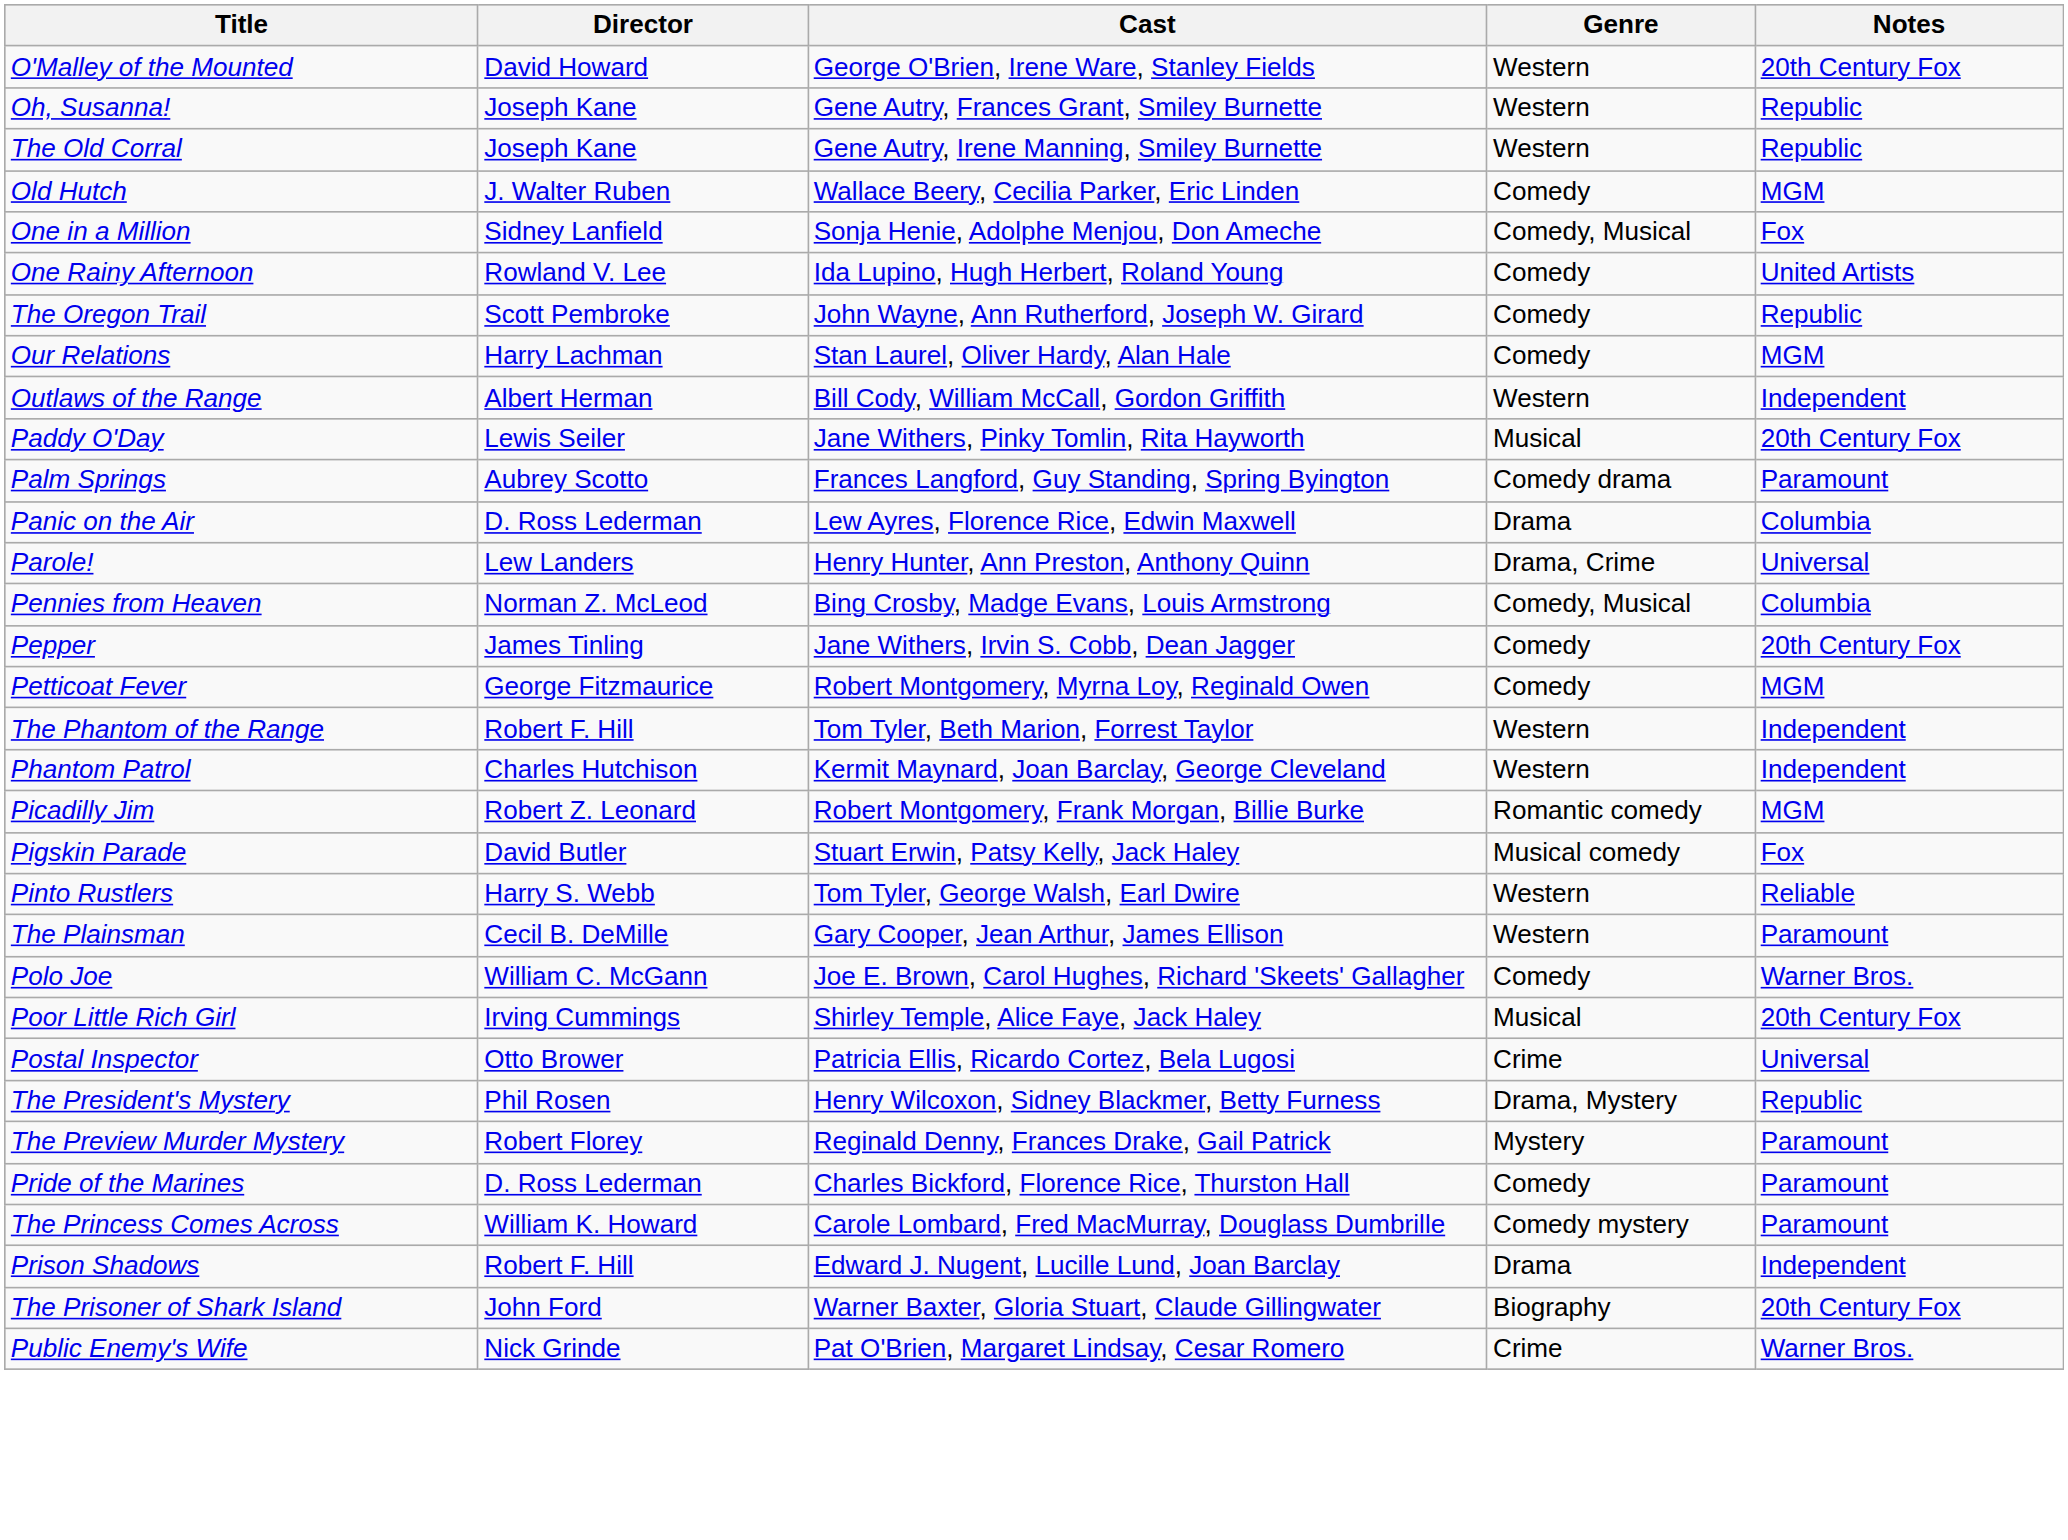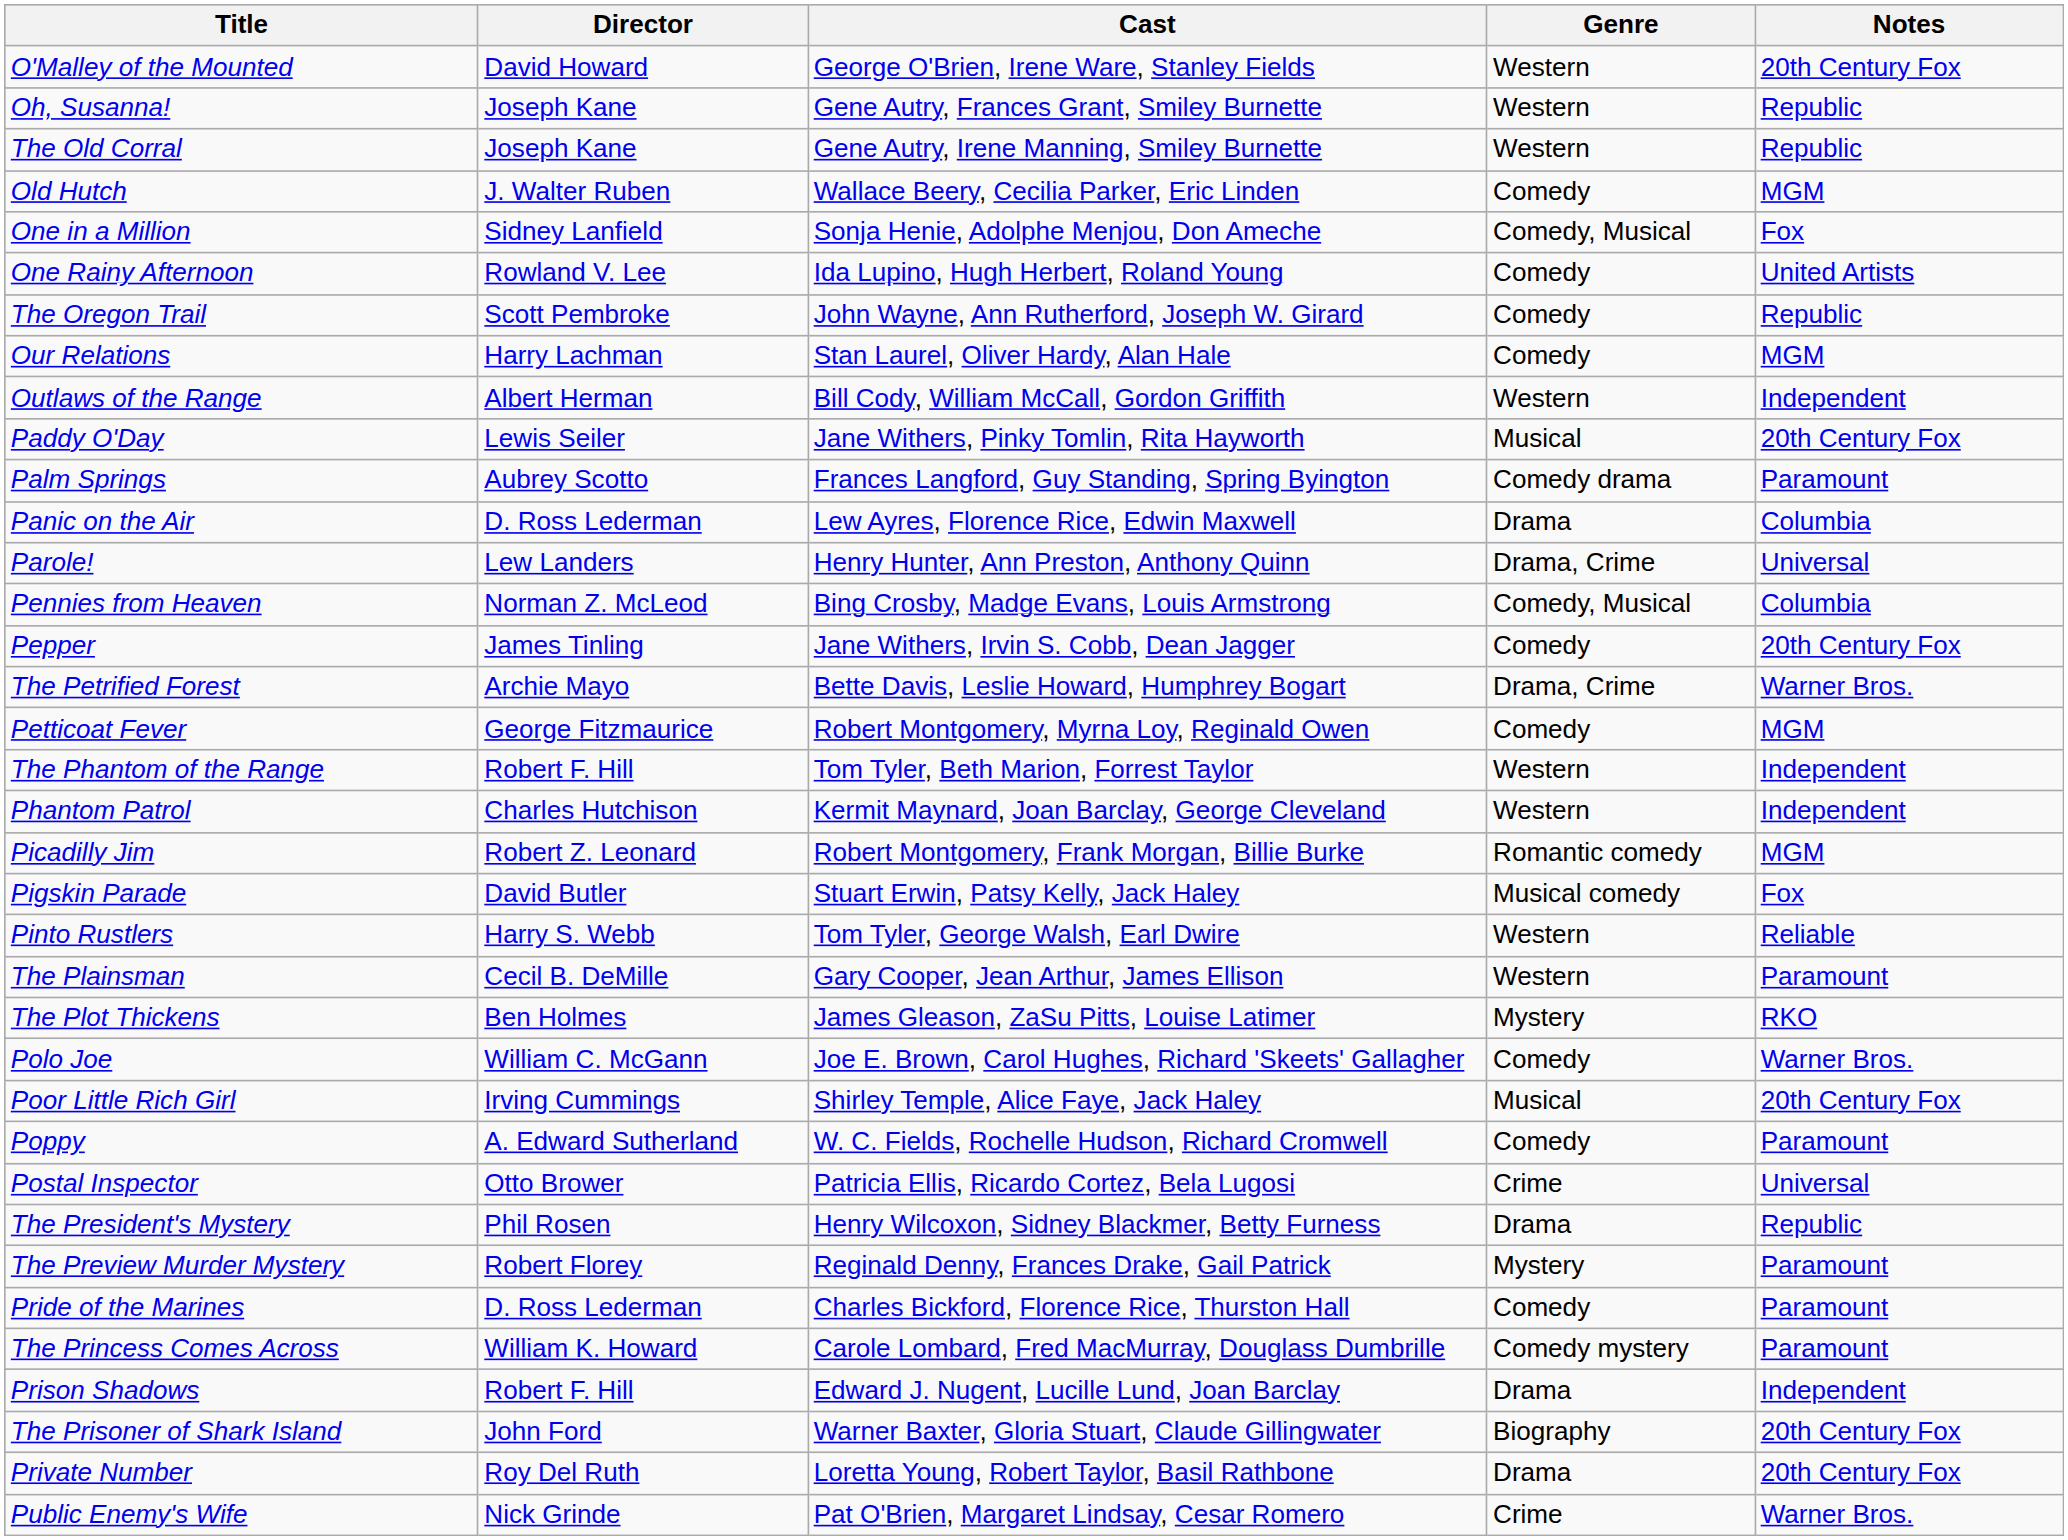+ row: The Petrified Forest | Archie Mayo | Bette Davis, Leslie Howard, Humphrey Bogart | Drama, Crime | Warner Bros.
+ row: The Plot Thickens | Ben Holmes | James Gleason, ZaSu Pitts, Louise Latimer | Mystery | RKO
+ row: Poppy | A. Edward Sutherland | W. C. Fields, Rochelle Hudson, Richard Cromwell | Comedy | Paramount
The President's Mystery | Genre: Drama, Mystery -> Drama
+ row: Private Number | Roy Del Ruth | Loretta Young, Robert Taylor, Basil Rathbone | Drama | 20th Century Fox
